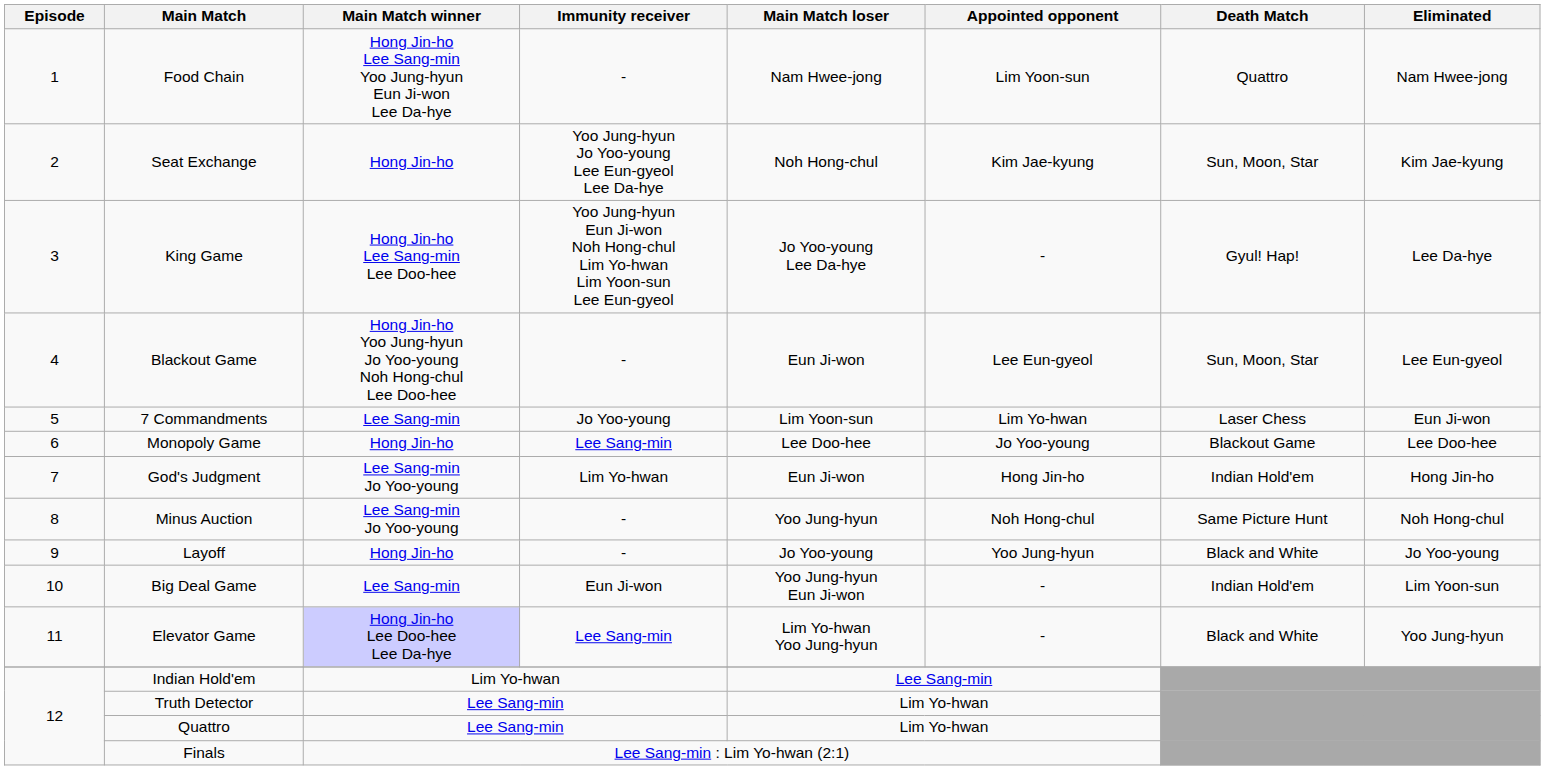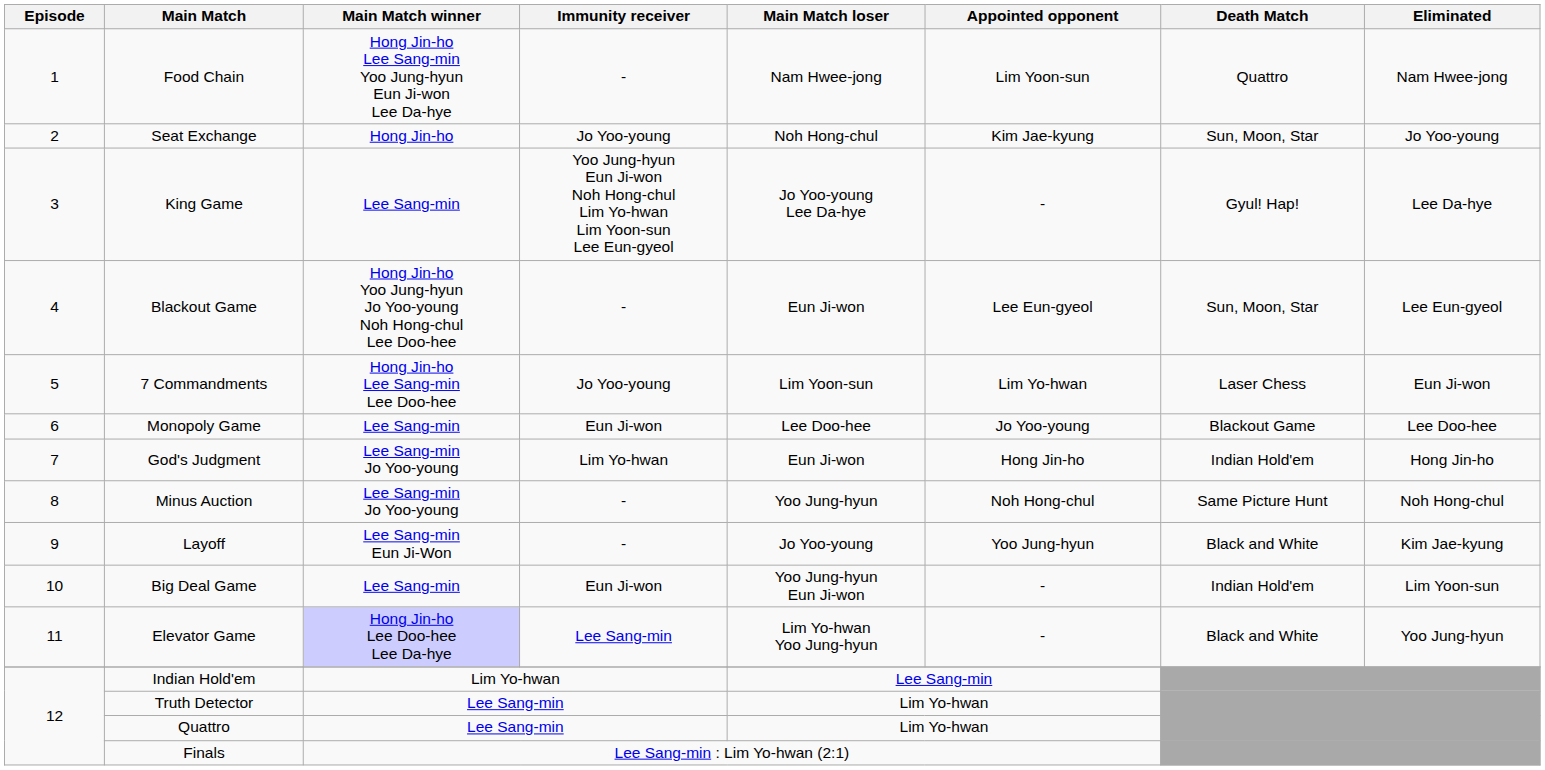Seat Exchange | Immunity receiver: Yoo Jung-hyun Jo Yoo-young Lee Eun-gyeol Lee Da-hye -> Jo Yoo-young
Seat Exchange | Eliminated: Kim Jae-kyung -> Jo Yoo-young
King Game | Main Match winner: Hong Jin-ho Lee Sang-min Lee Doo-hee -> Lee Sang-min
7 Commandments | Main Match winner: Lee Sang-min -> Hong Jin-ho Lee Sang-min Lee Doo-hee
Monopoly Game | Main Match winner: Hong Jin-ho -> Lee Sang-min
Monopoly Game | Immunity receiver: Lee Sang-min -> Eun Ji-won
Layoff | Main Match winner: Hong Jin-ho -> Lee Sang-min Eun Ji-Won
Layoff | Eliminated: Jo Yoo-young -> Kim Jae-kyung
